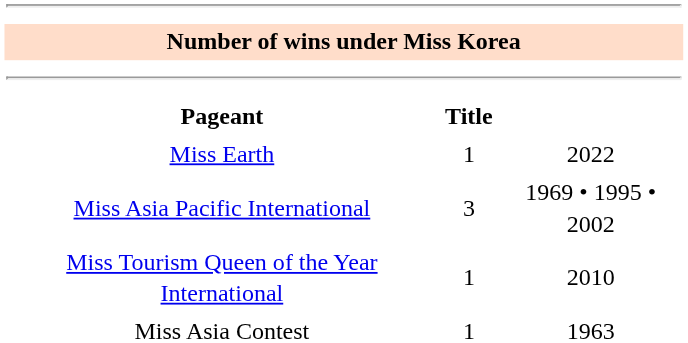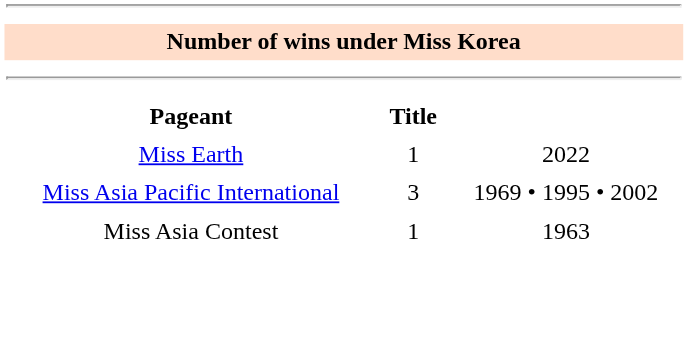- row: Miss Tourism Queen of the Year International | 1 | 2010
